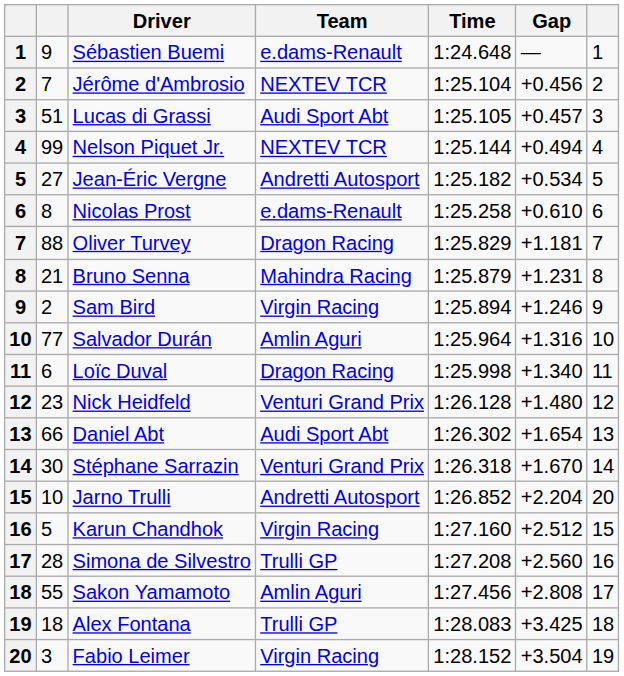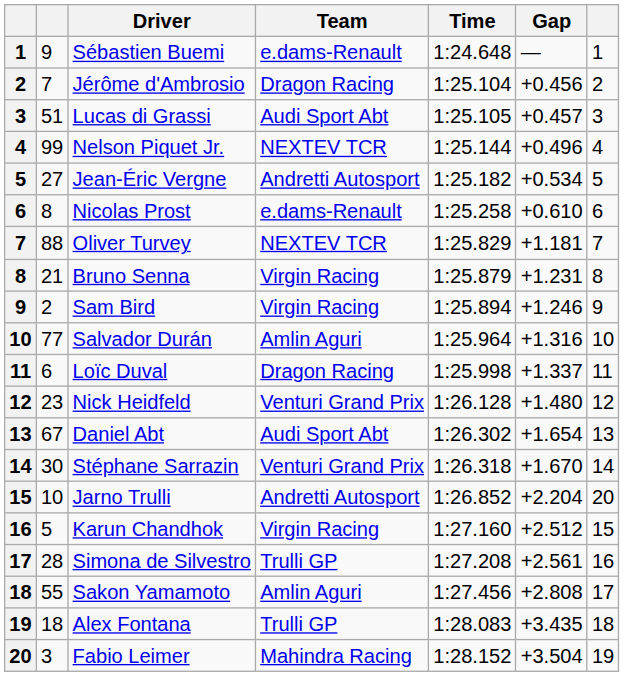Jérôme d'Ambrosio | Team: NEXTEV TCR -> Dragon Racing
Nelson Piquet Jr. | Gap: +0.494 -> +0.496
Oliver Turvey | Team: Dragon Racing -> NEXTEV TCR
Bruno Senna | Team: Mahindra Racing -> Virgin Racing
Loïc Duval | Gap: +1.340 -> +1.337
Daniel Abt | column 2: 66 -> 67
Simona de Silvestro | Gap: +2.560 -> +2.561
Alex Fontana | Gap: +3.425 -> +3.435
Fabio Leimer | Team: Virgin Racing -> Mahindra Racing
